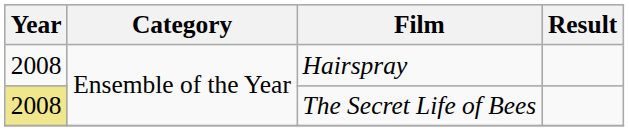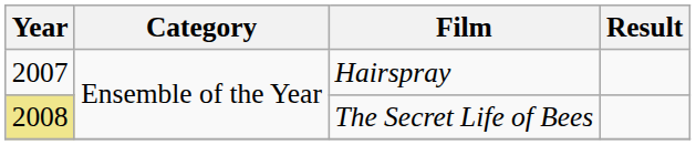Hairspray | Year: 2008 -> 2007
